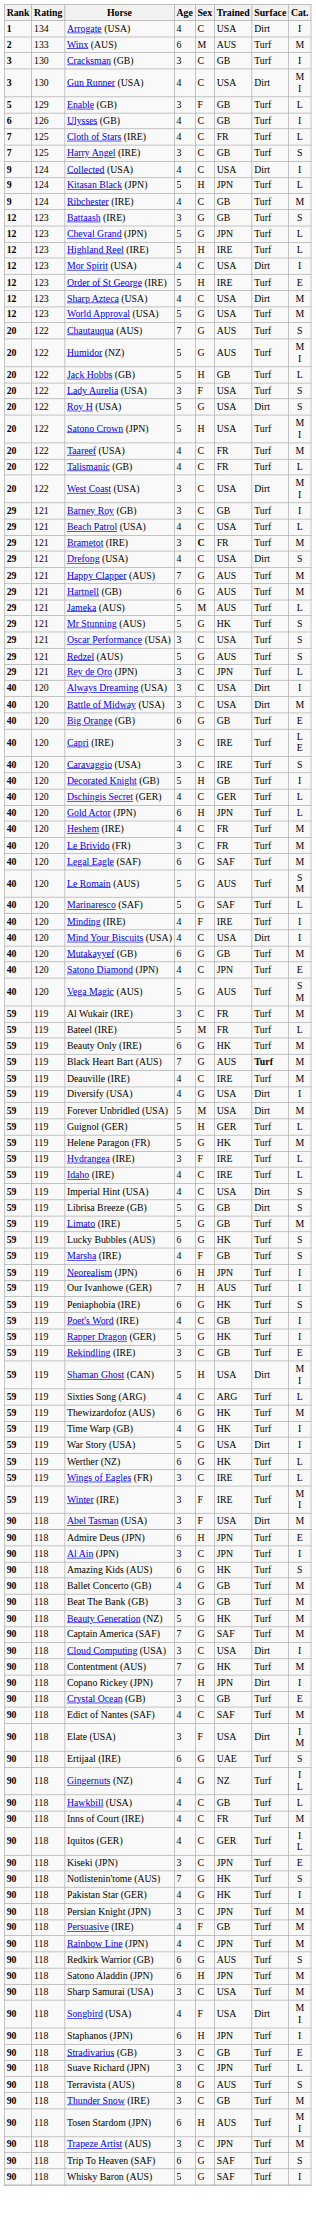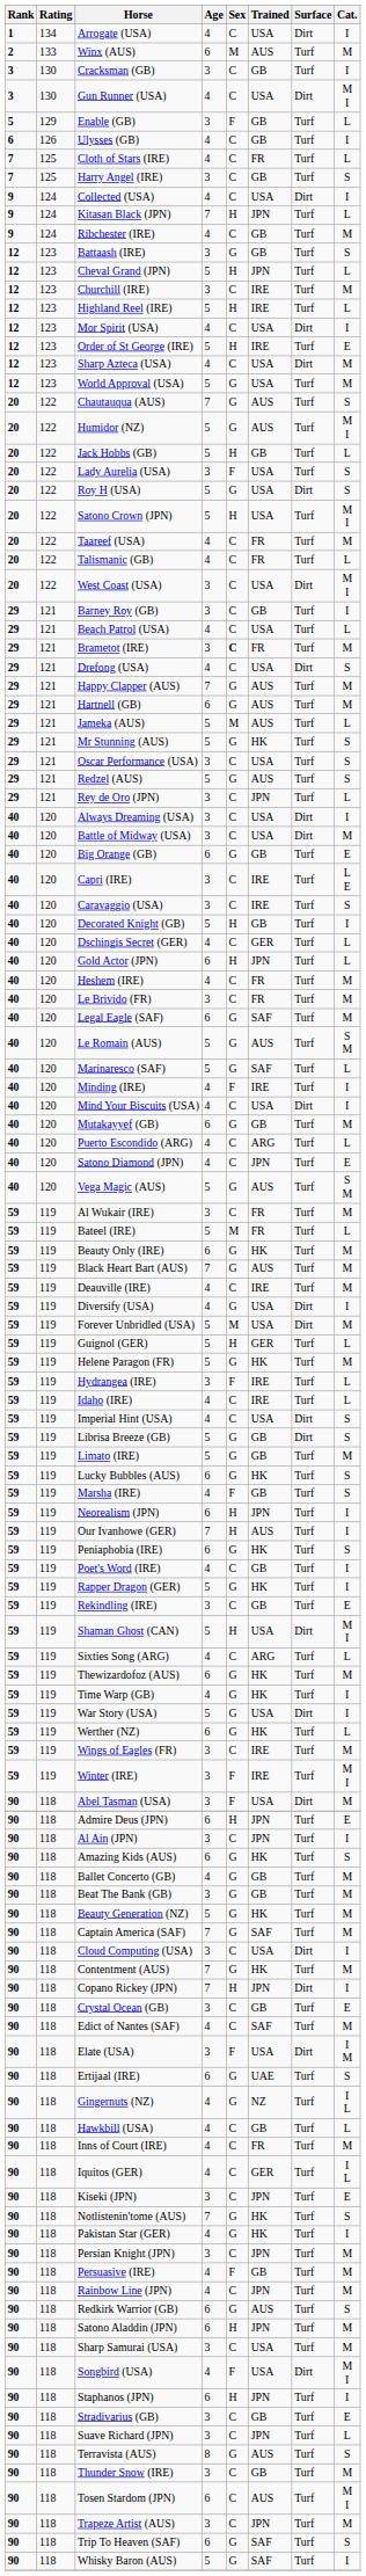Kitasan Black (JPN) | Age: 5 -> 7
Cheval Grand (JPN) | Sex: G -> H
+ row: 12 | 123 | Churchill (IRE) | 3 | C | IRE | Turf | M
+ row: 40 | 120 | Puerto Escondido (ARG) | 4 | C | ARG | Turf | L
Black Heart Bart (AUS) | Surface: bold -> normal
Wings of Eagles (FR) | Cat.: L -> M
Tosen Stardom (JPN) | Sex: H -> C
